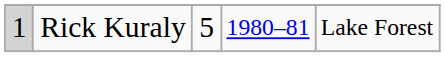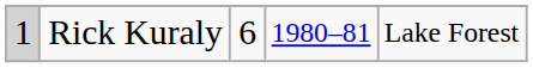Rick Kuraly | column 3: 5 -> 6
